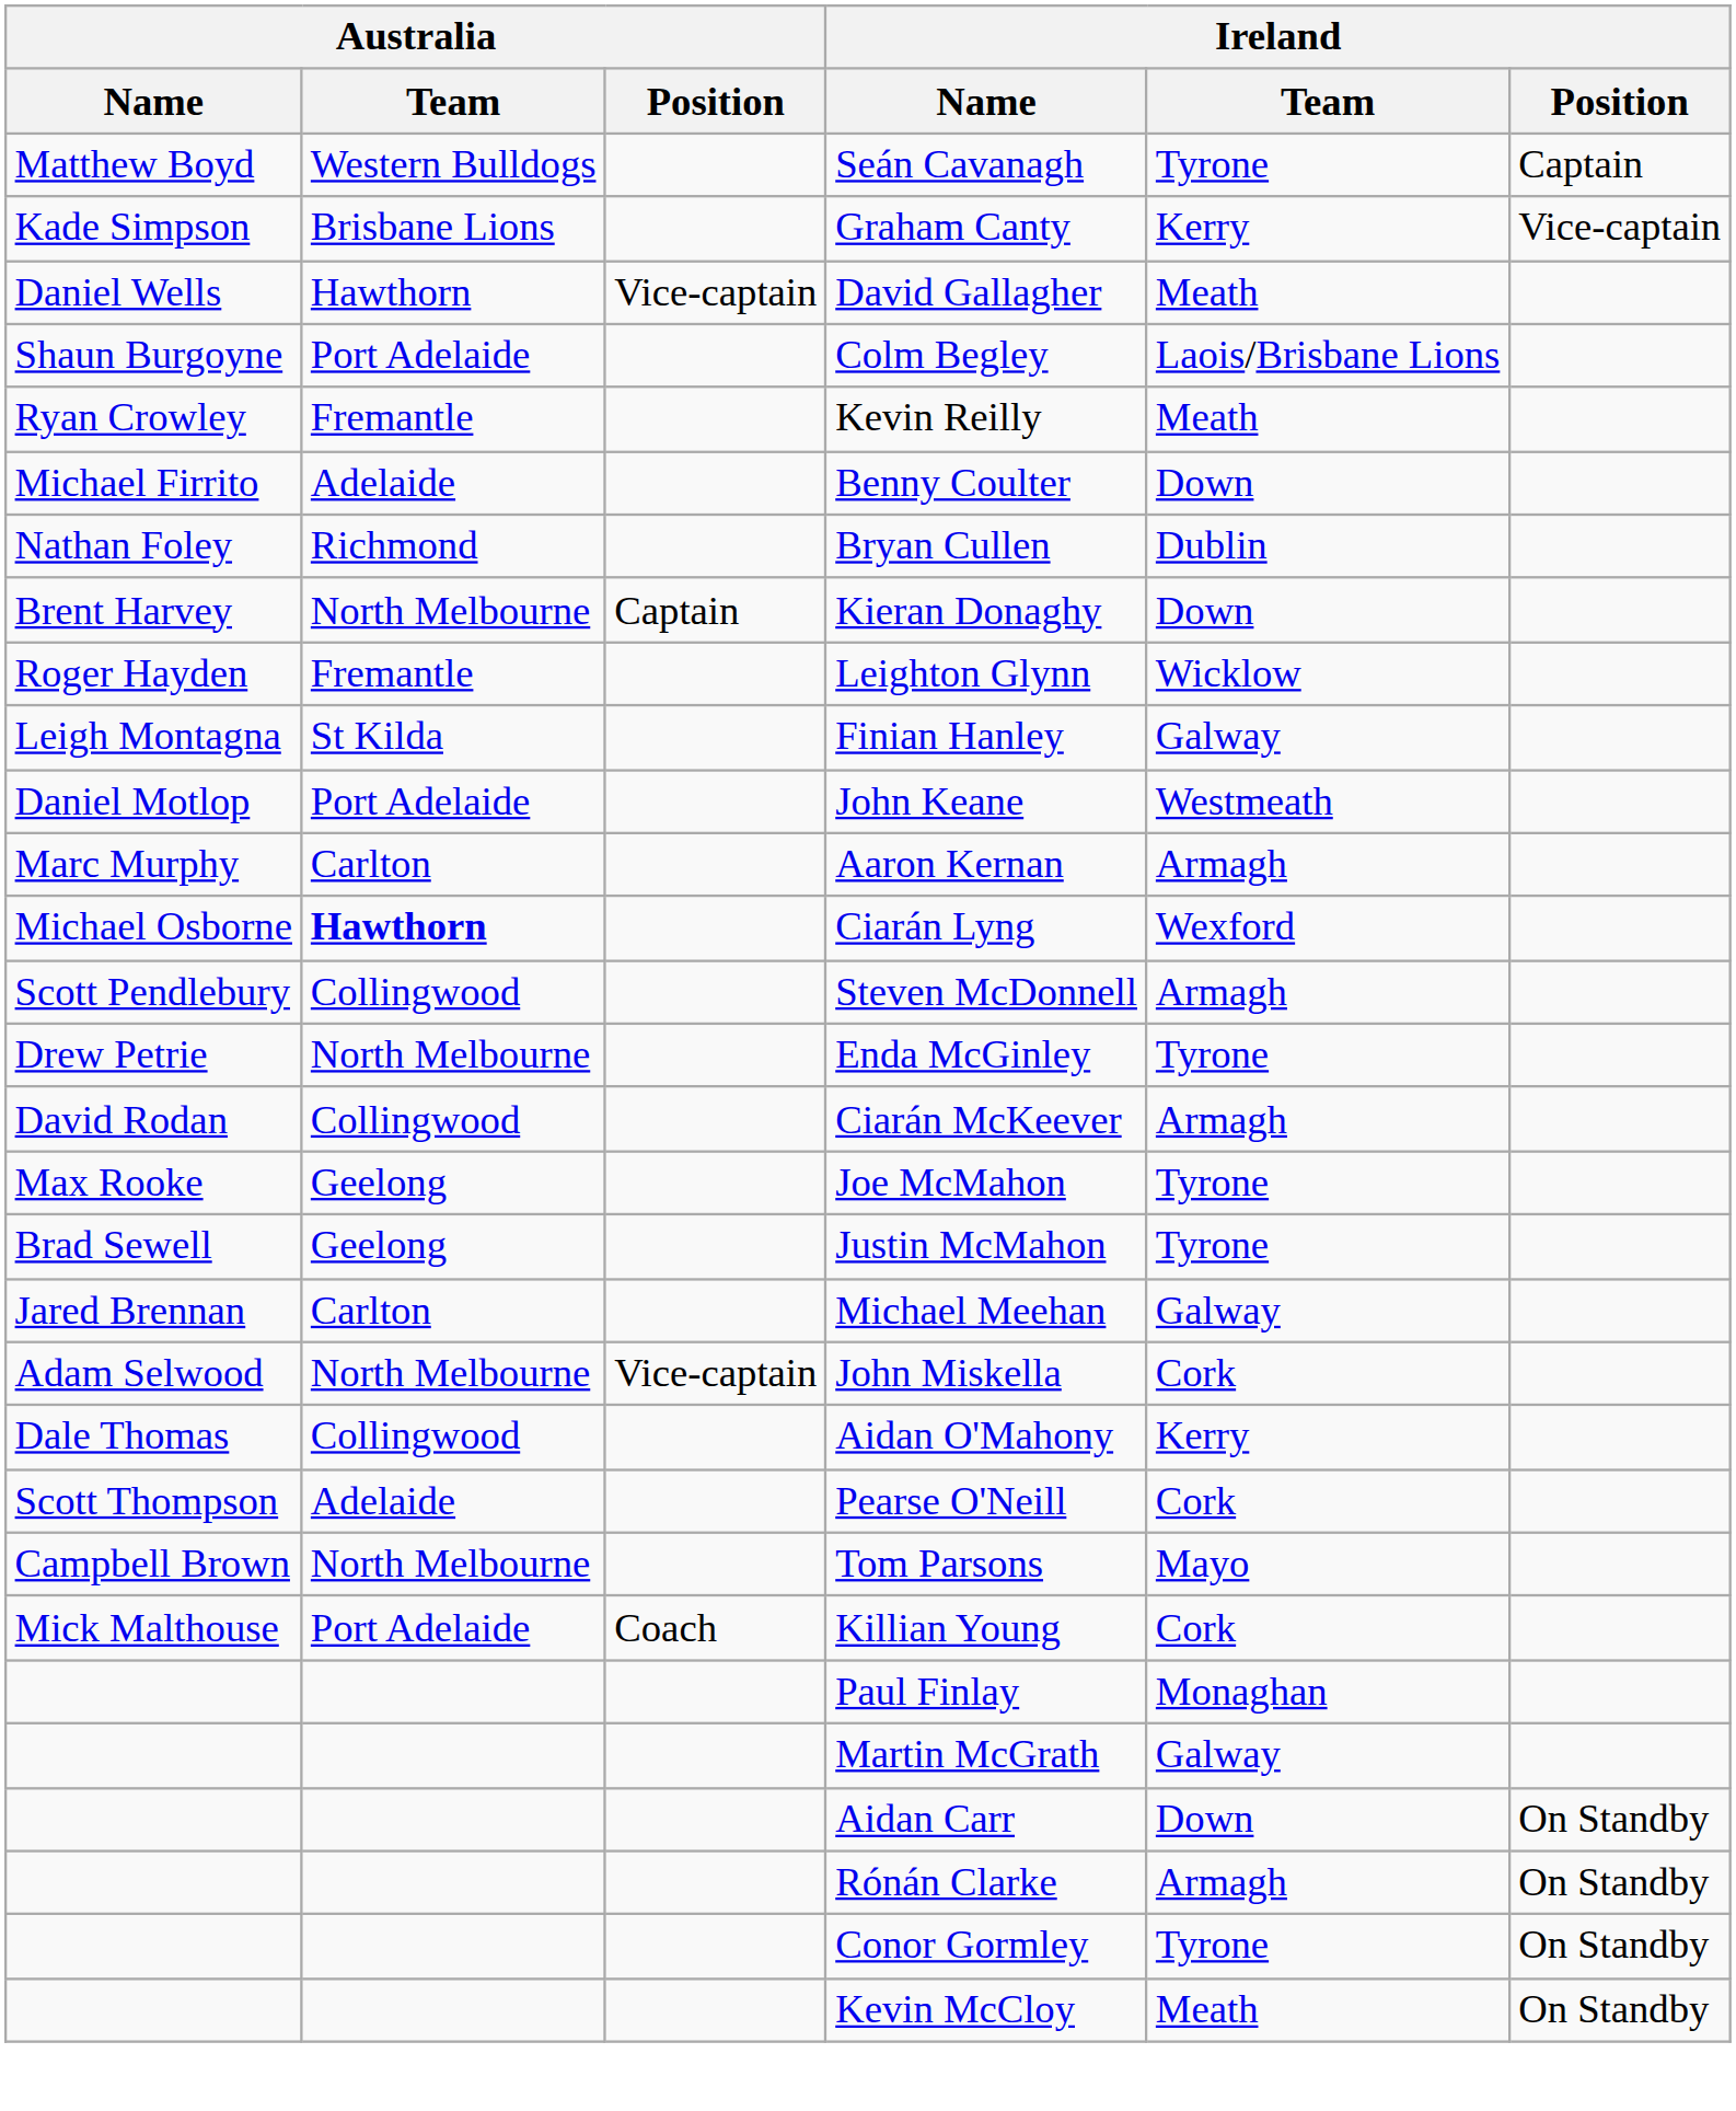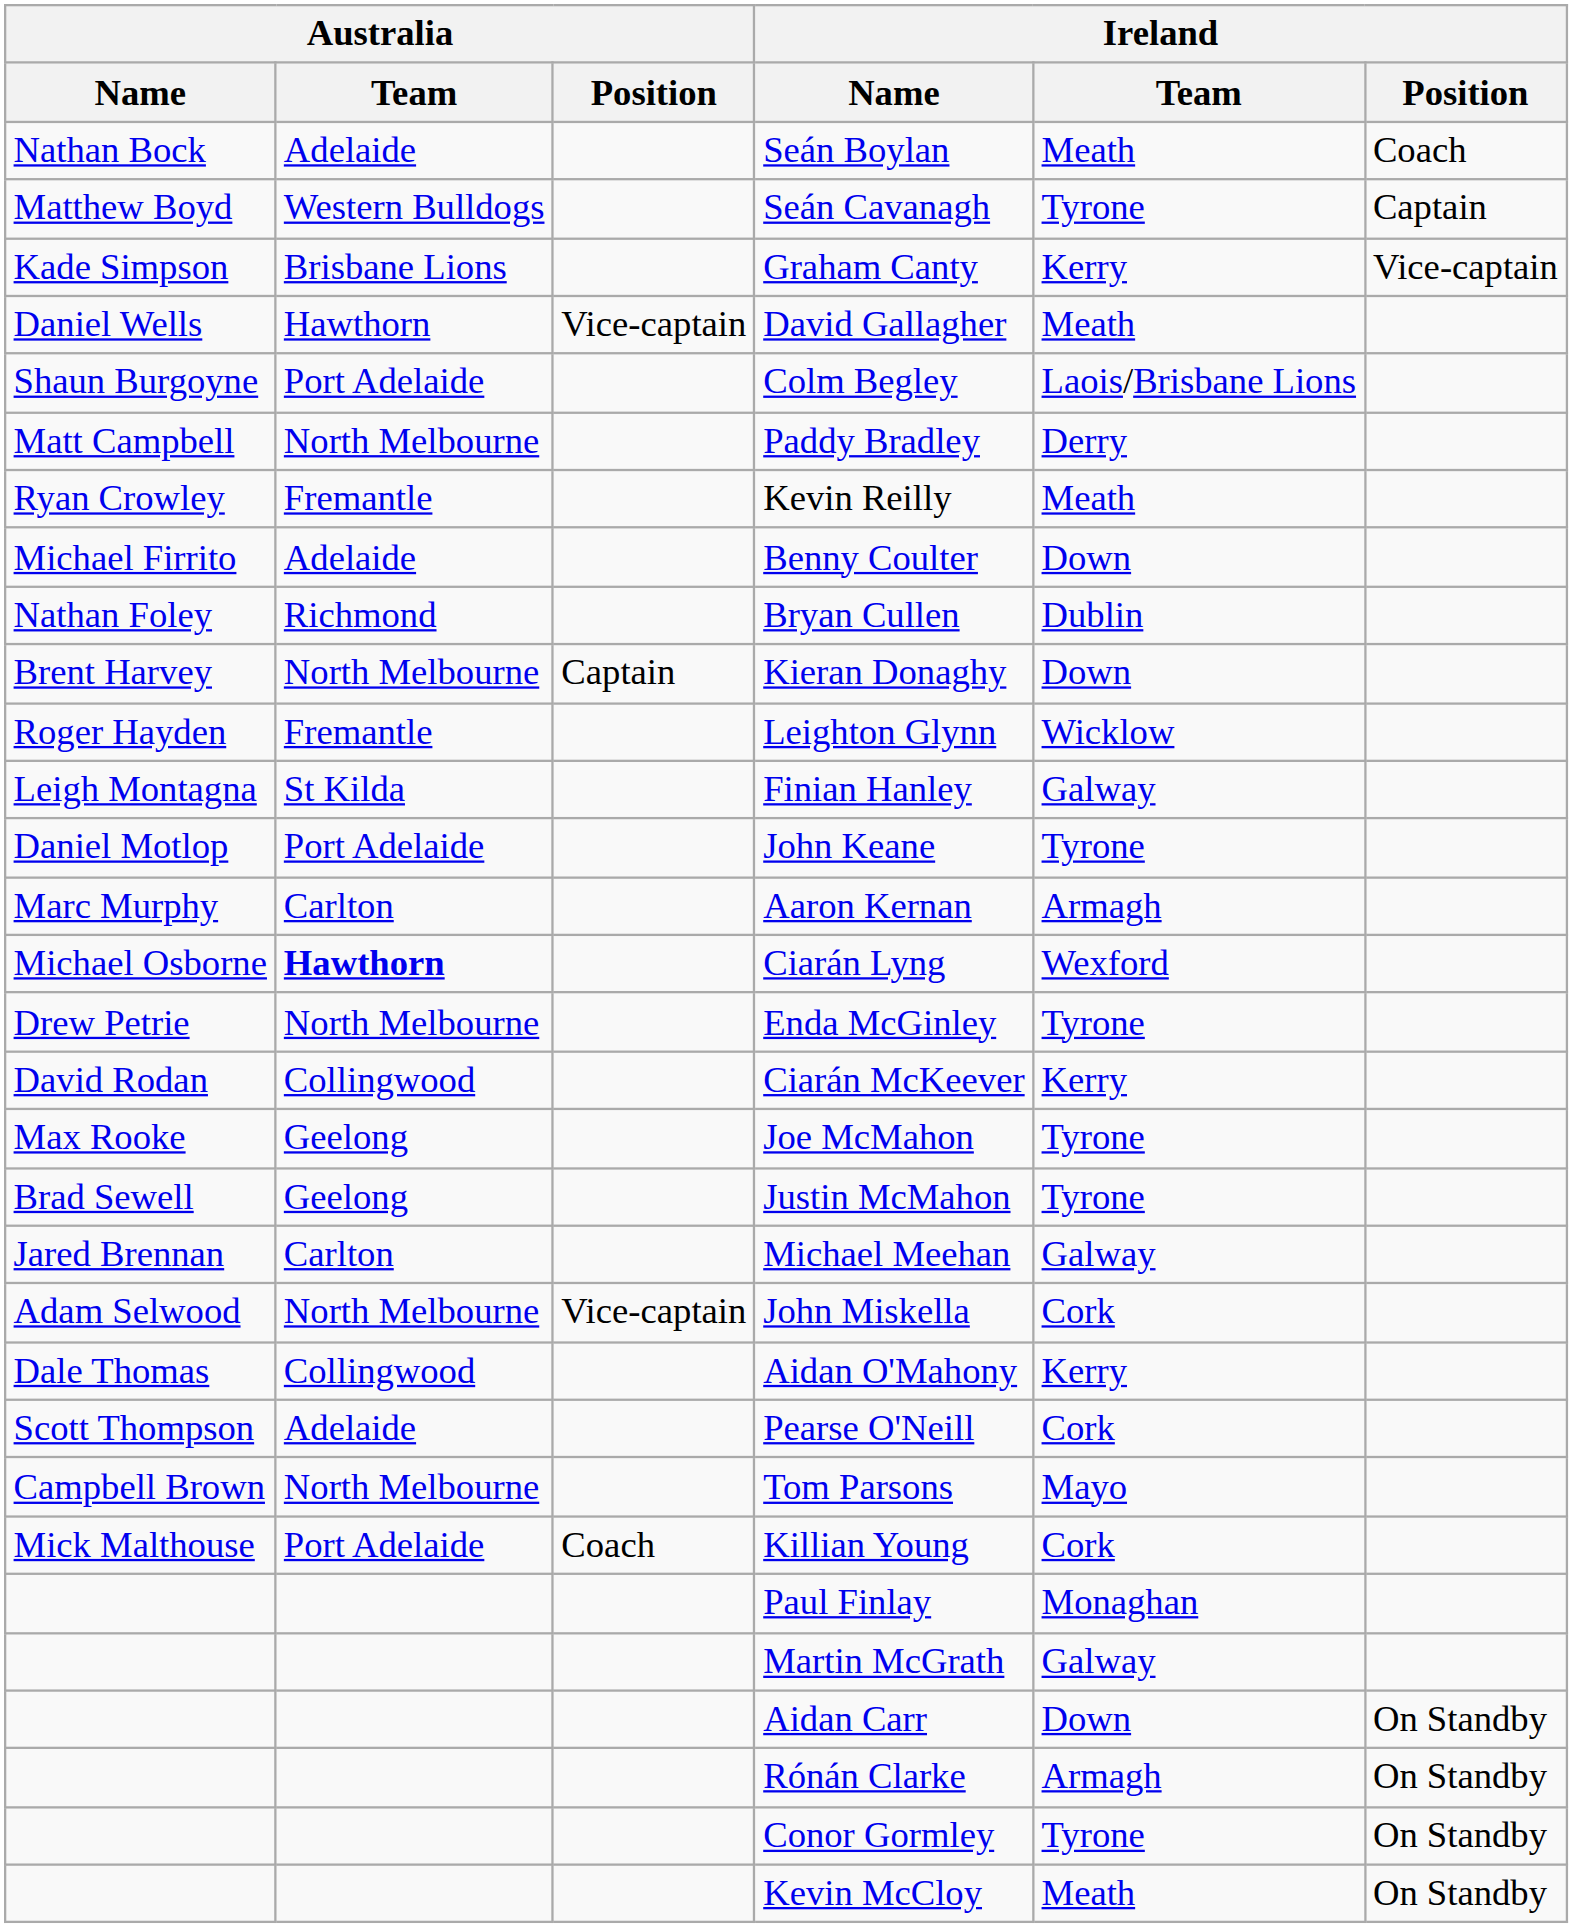+ row: Nathan Bock | Adelaide | Seán Boylan | Meath | Coach
+ row: Matt Campbell | North Melbourne | Paddy Bradley | Derry
John Keane | Ireland / Team: Westmeath -> Tyrone
- row: Scott Pendlebury | Collingwood | Steven McDonnell | Armagh
Ciarán McKeever | Ireland / Team: Armagh -> Kerry
